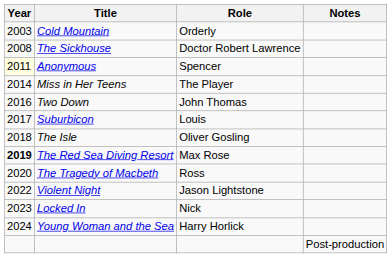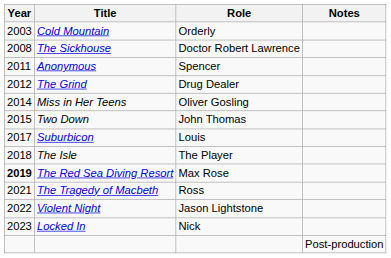Anonymous | Year: lightyellow background -> no background
+ row: 2012 | The Grind | Drug Dealer
Miss in Her Teens | Role: The Player -> Oliver Gosling
Two Down | Year: 2016 -> 2015
The Isle | Role: Oliver Gosling -> The Player
The Tragedy of Macbeth | Year: 2020 -> 2021
- row: 2024 | Young Woman and the Sea | Harry Horlick
